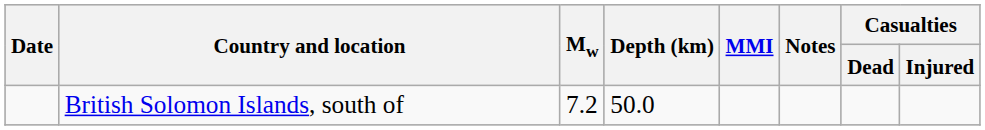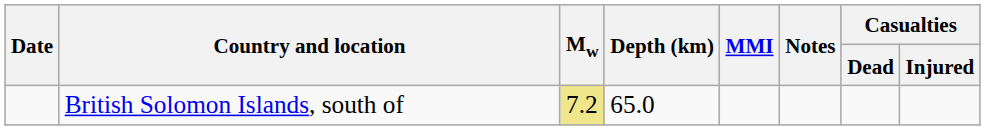British Solomon Islands, south of | Mw: no background -> khaki background
British Solomon Islands, south of | Depth (km): 50.0 -> 65.0
